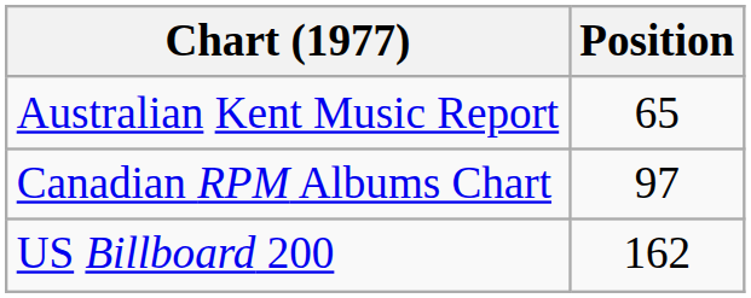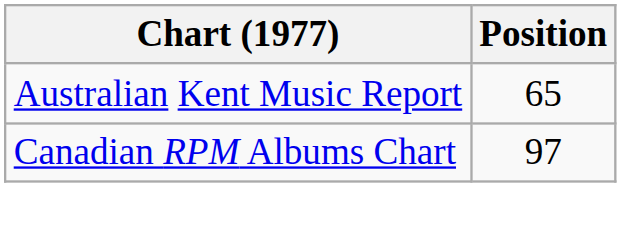- row: US Billboard 200 | 162
